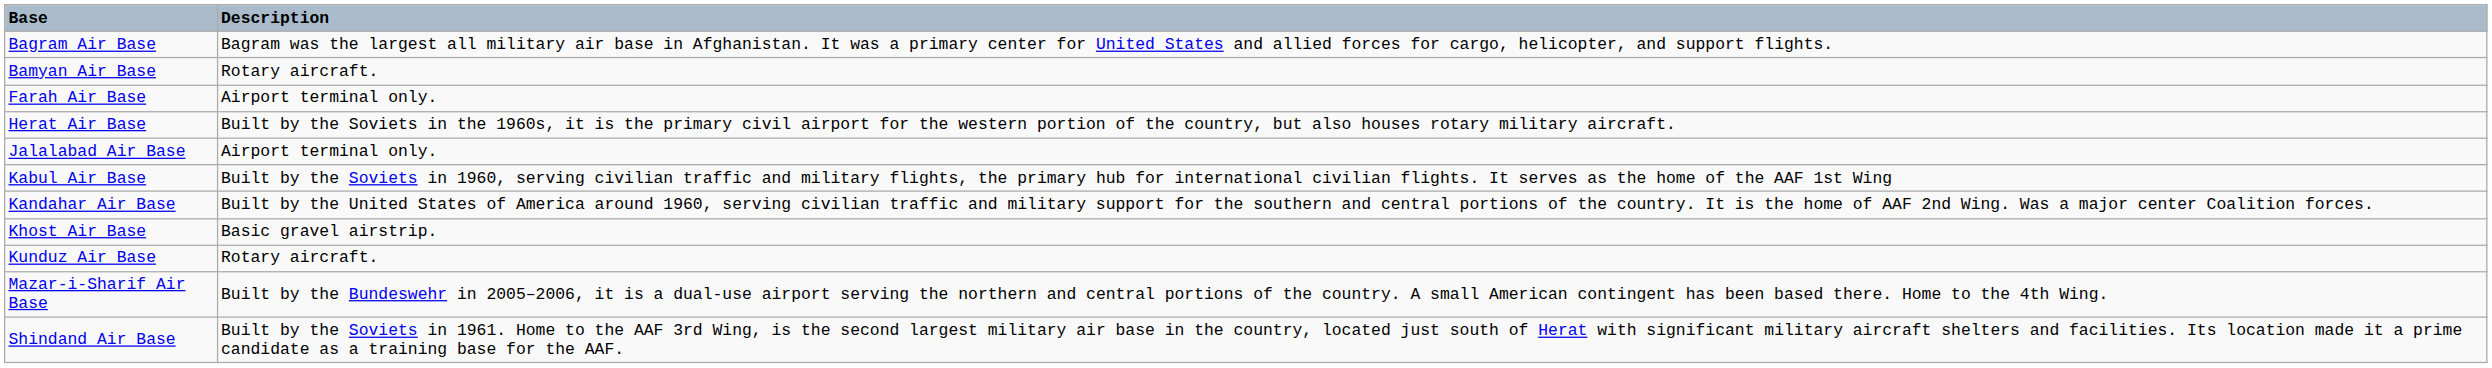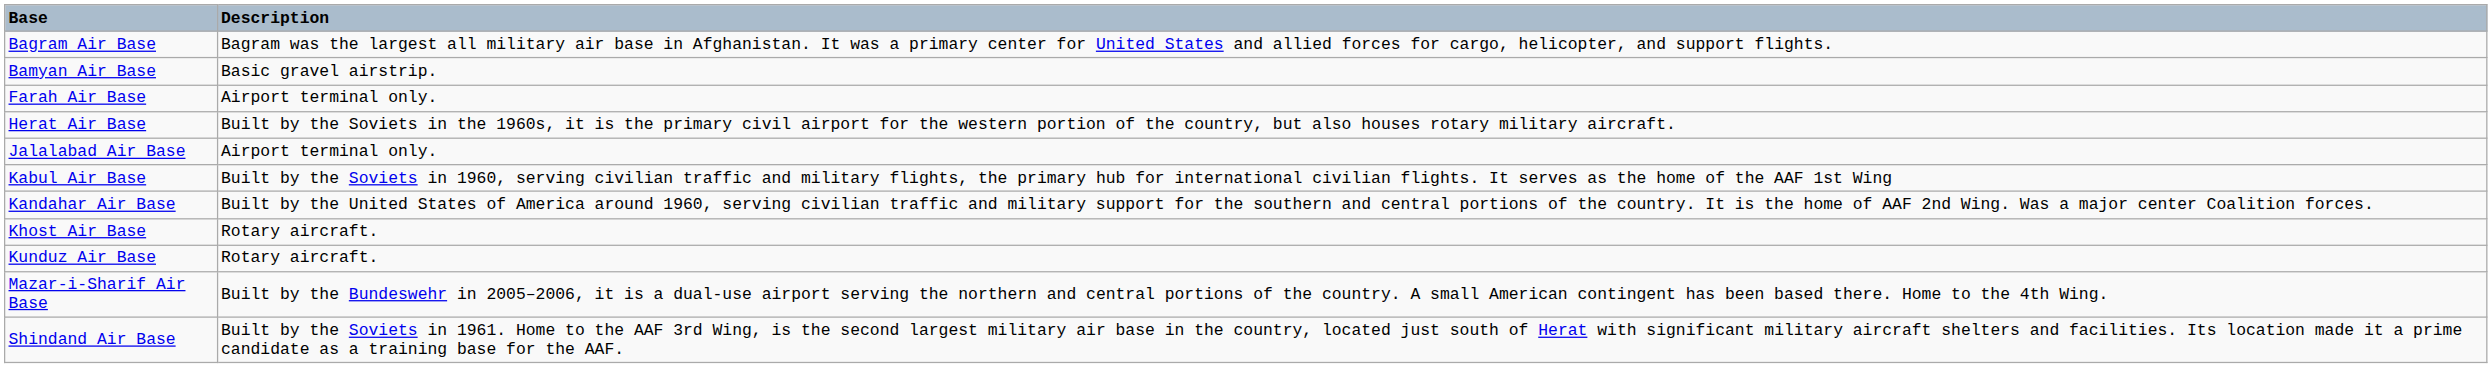Bamyan Air Base | Description: Rotary aircraft. -> Basic gravel airstrip.
Khost Air Base | Description: Basic gravel airstrip. -> Rotary aircraft.
